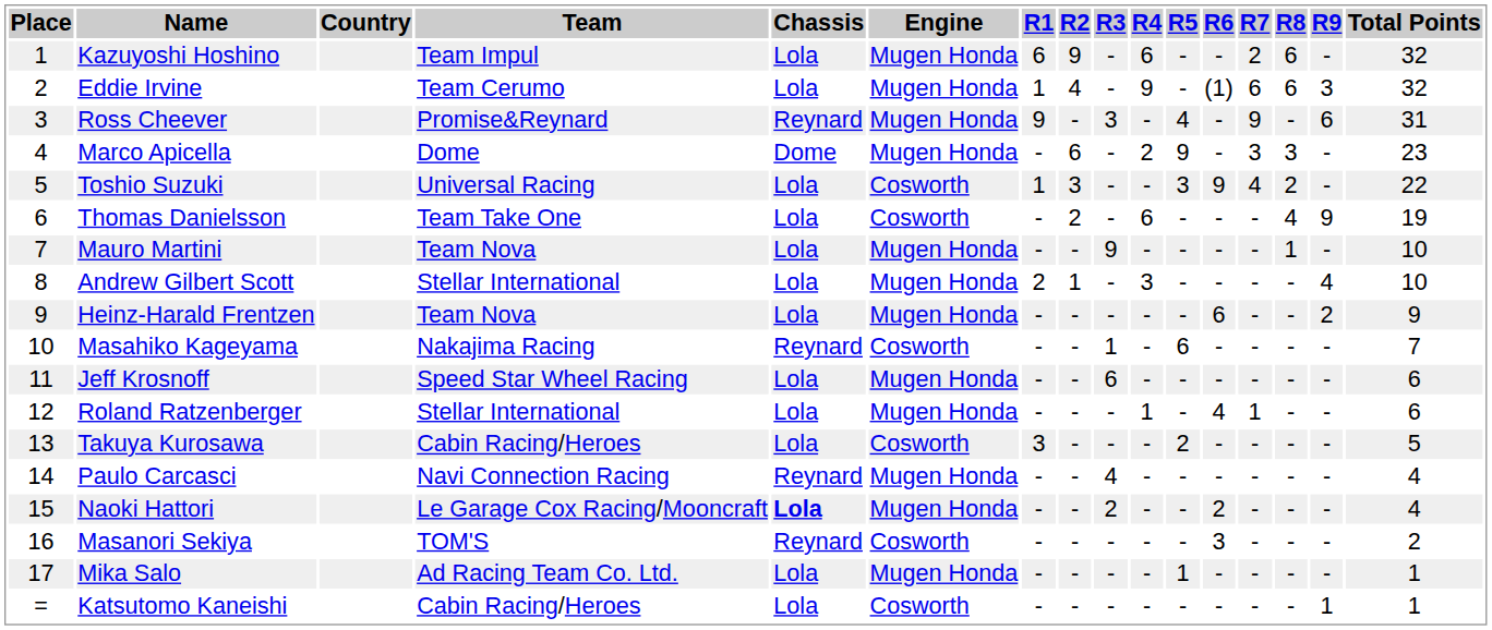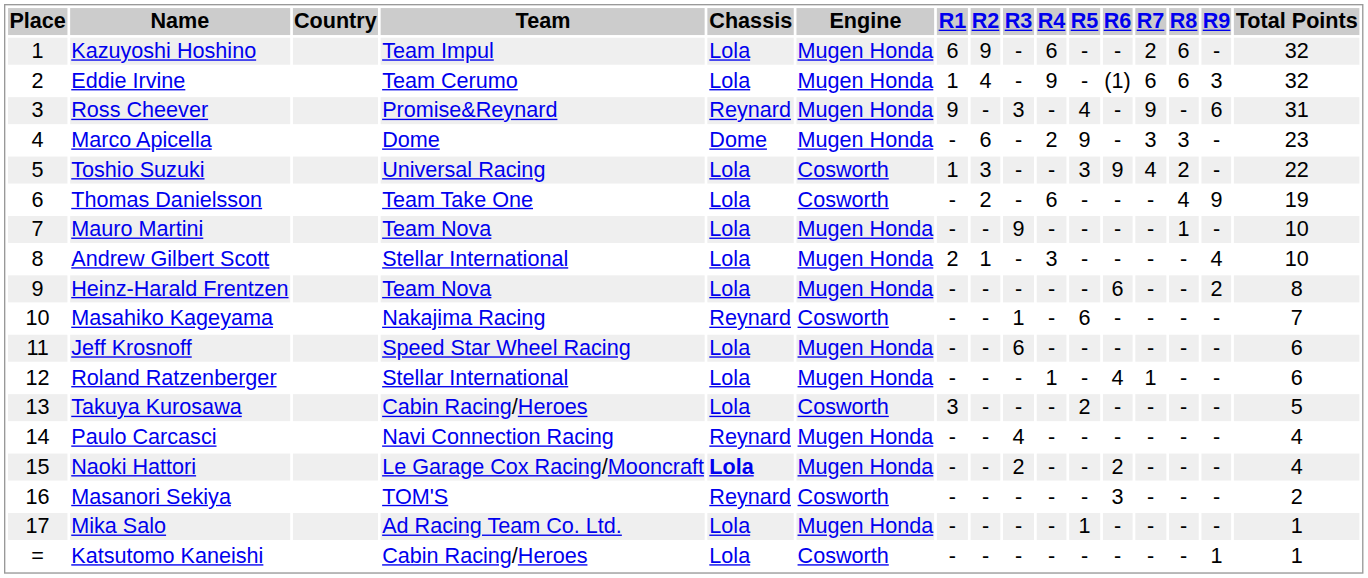Heinz-Harald Frentzen | Total Points: 9 -> 8
